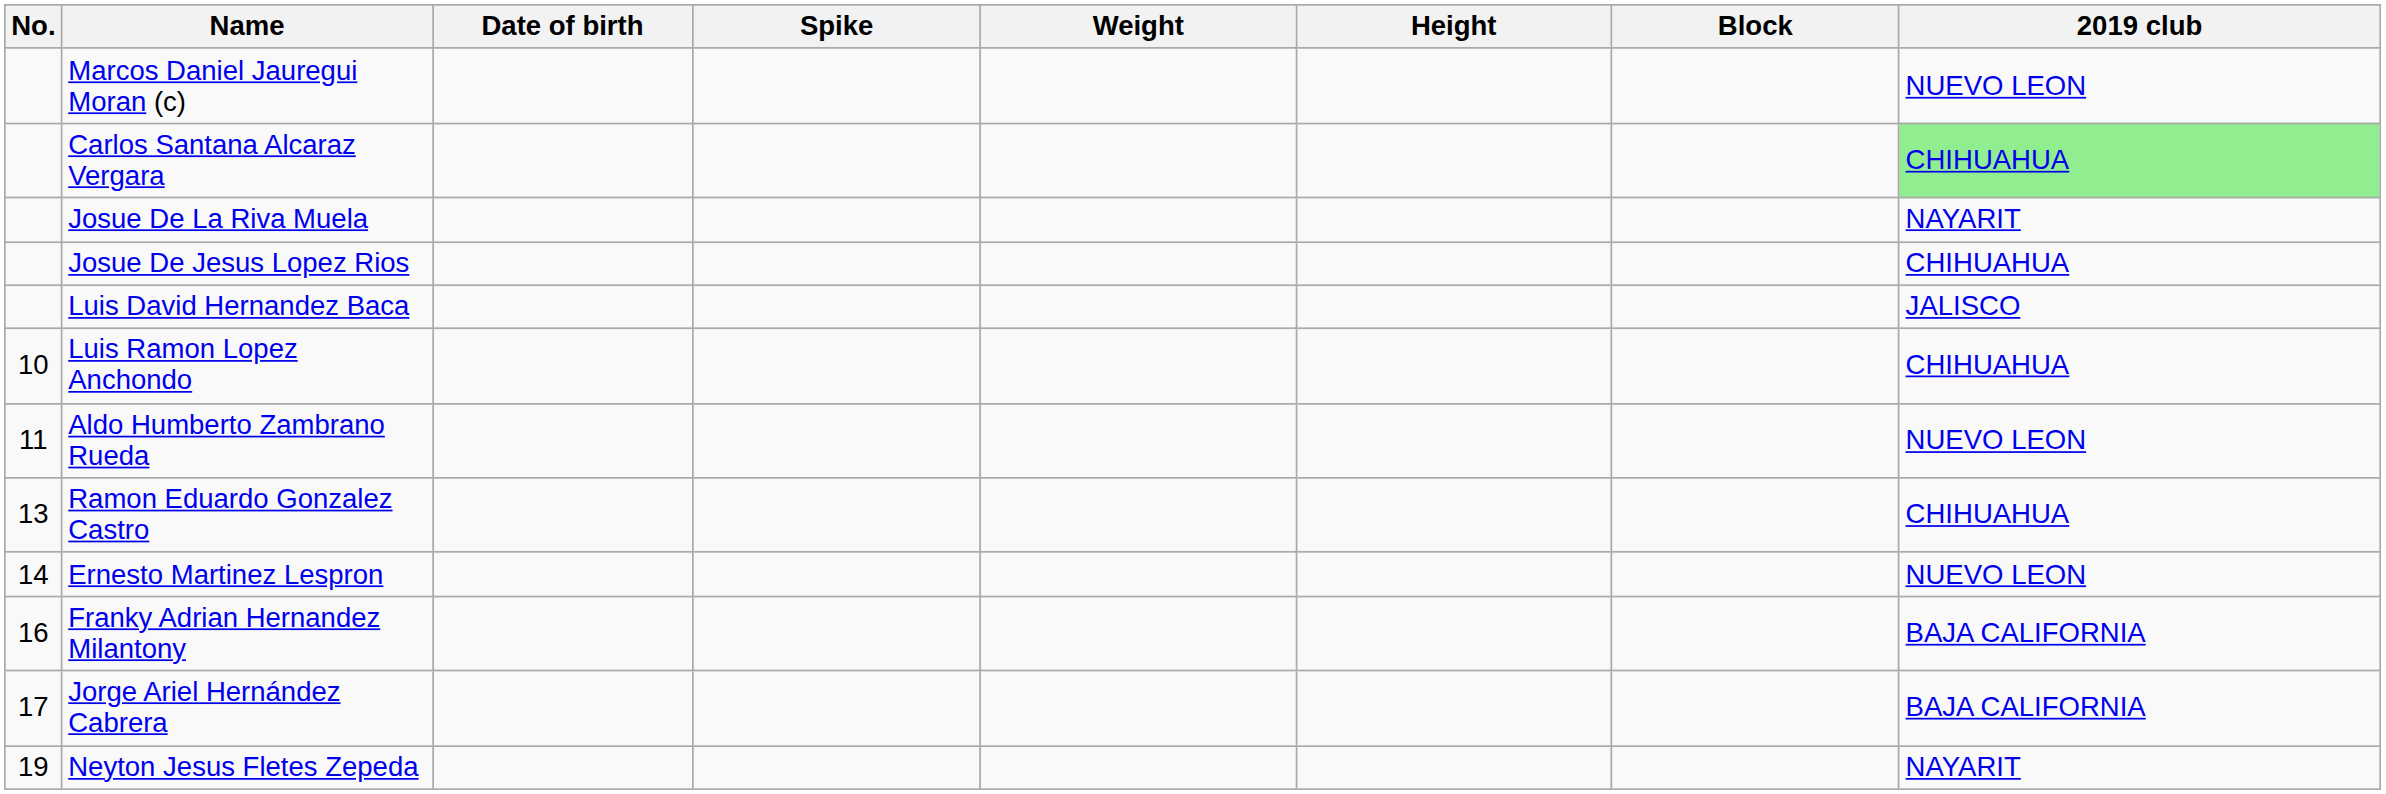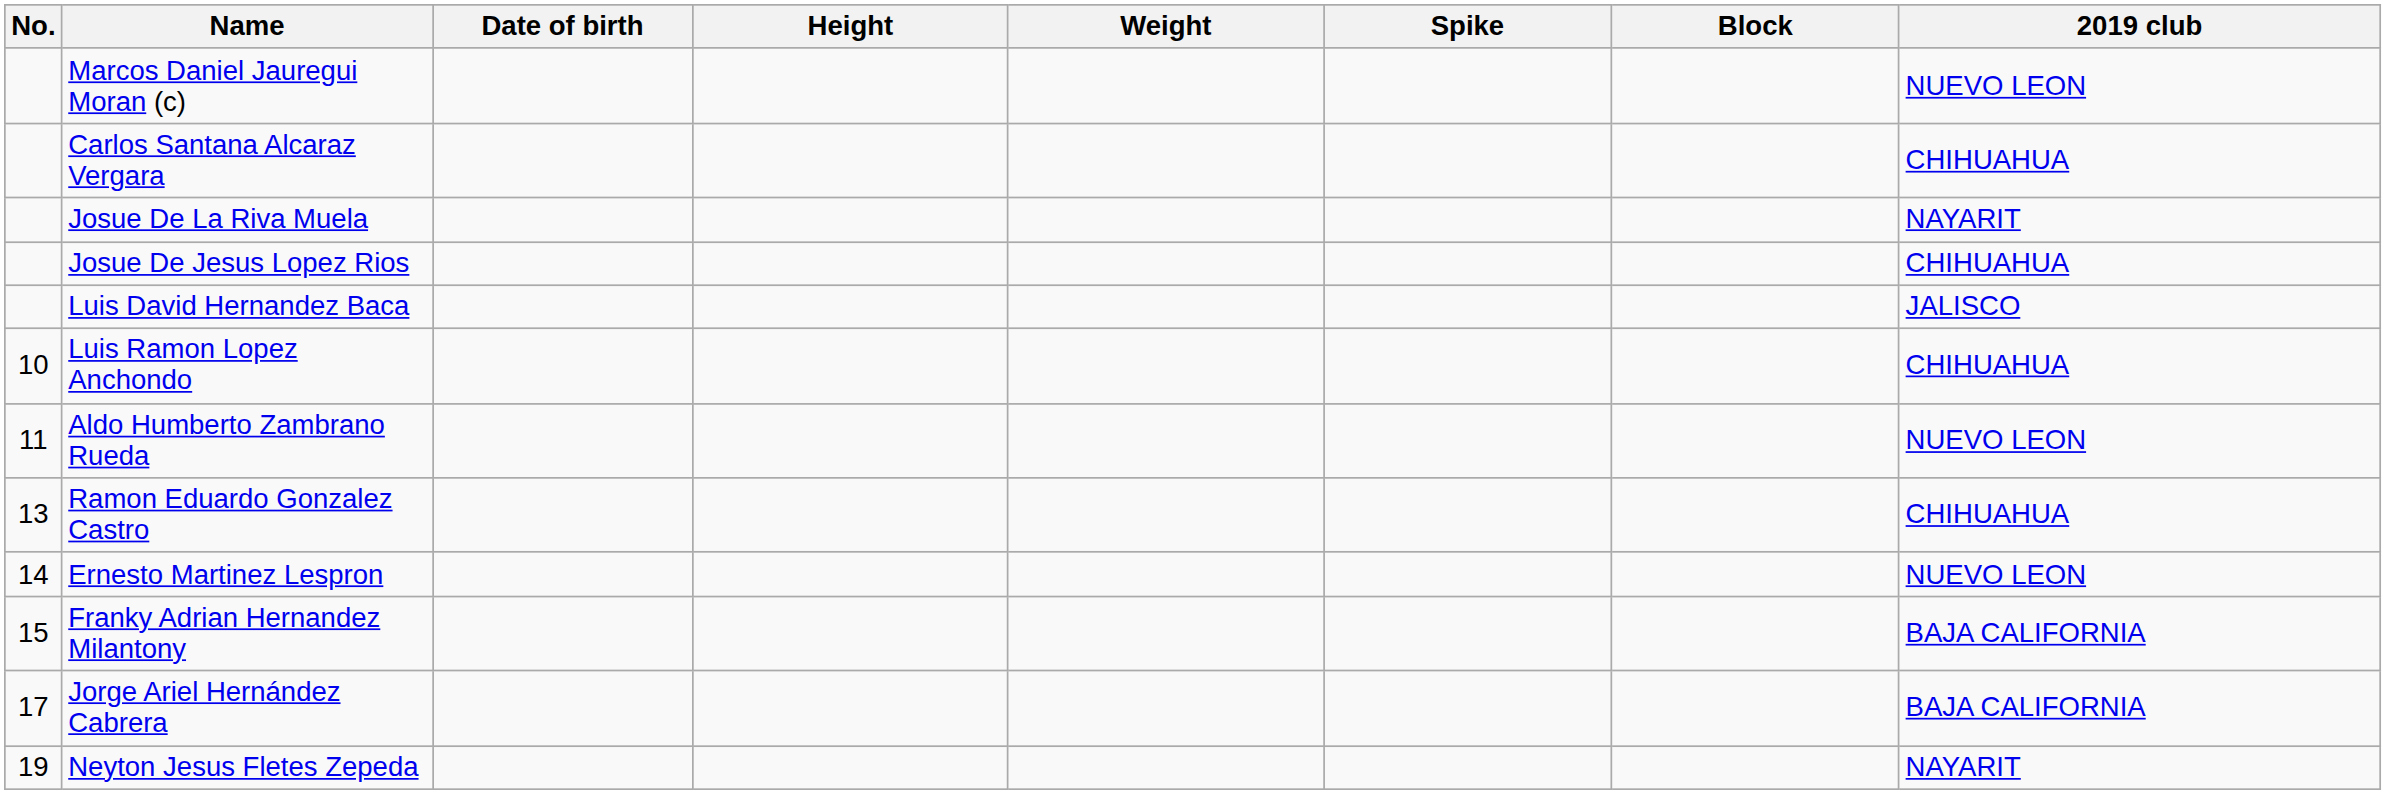columns swapped: Height <-> Spike
Carlos Santana Alcaraz Vergara | 2019 club: lightgreen background -> no background
Franky Adrian Hernandez Milantony | No.: 16 -> 15
